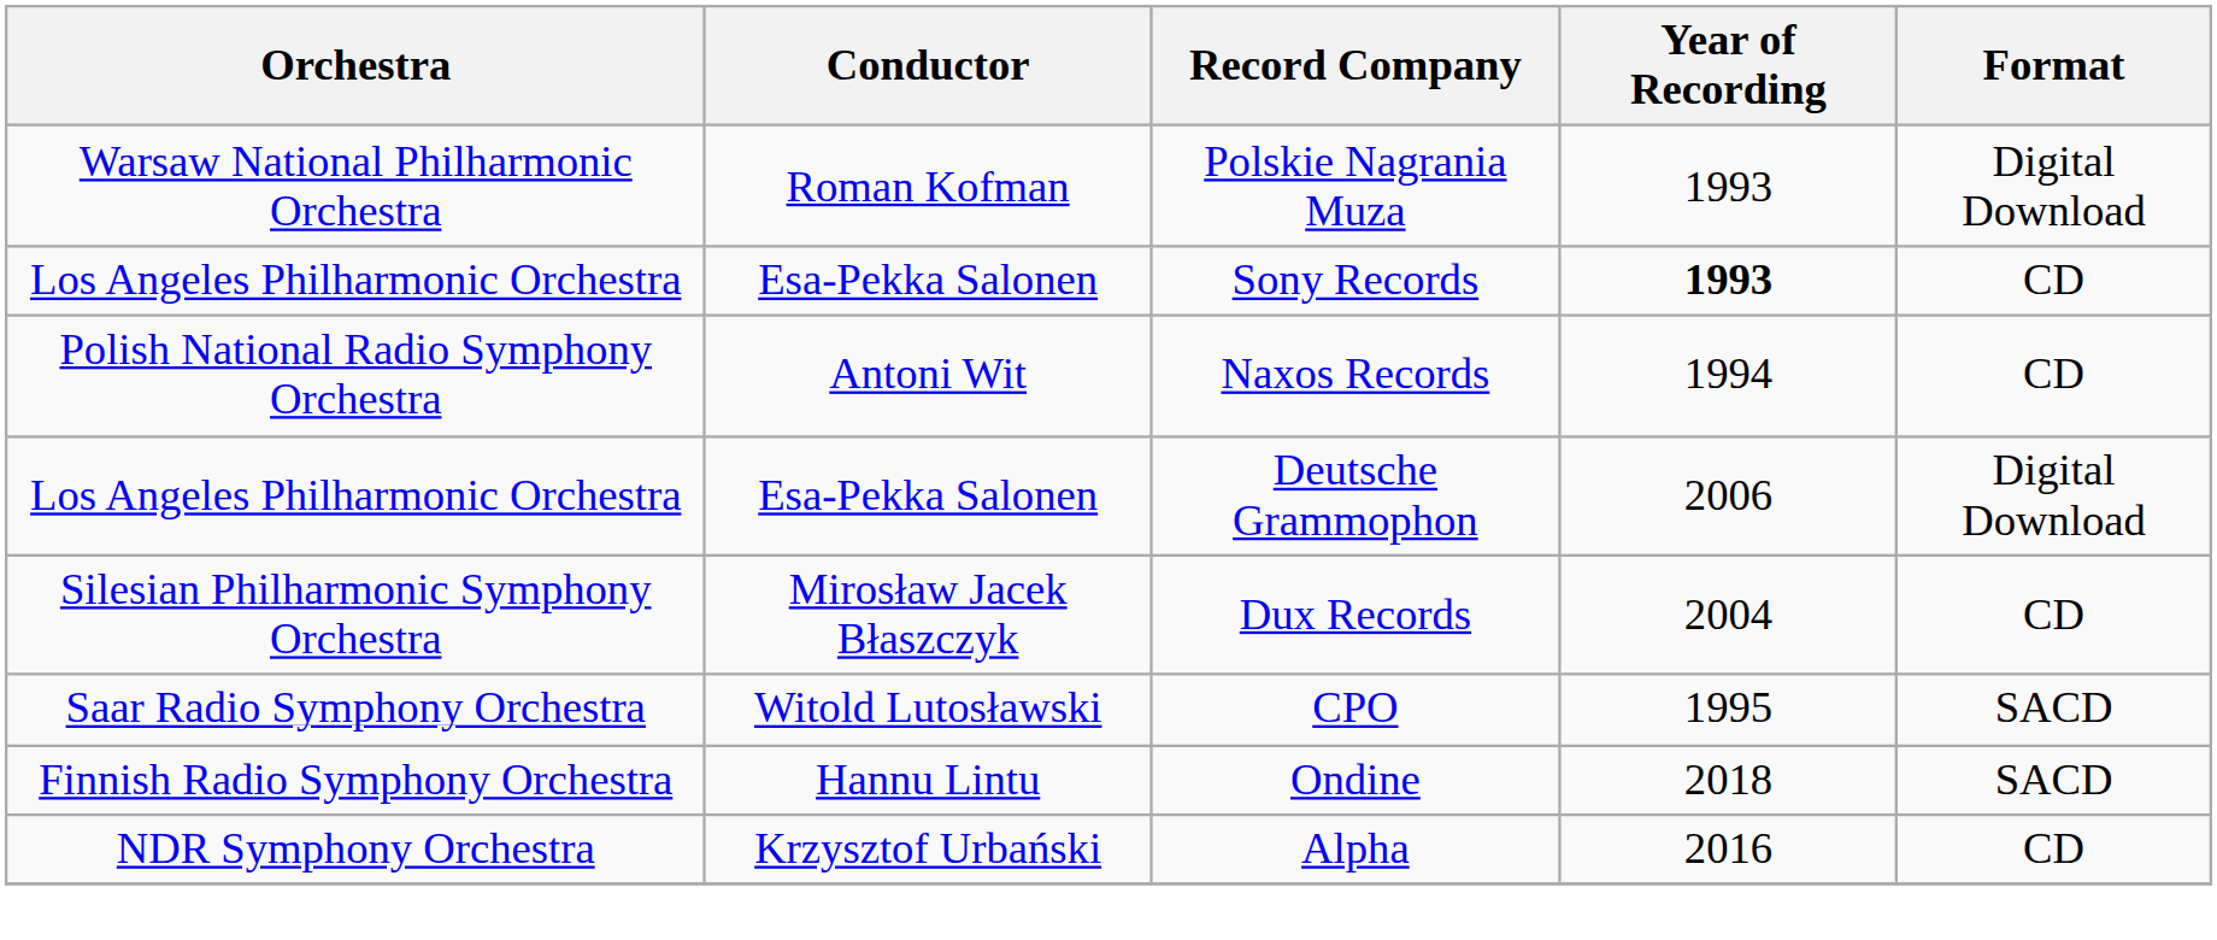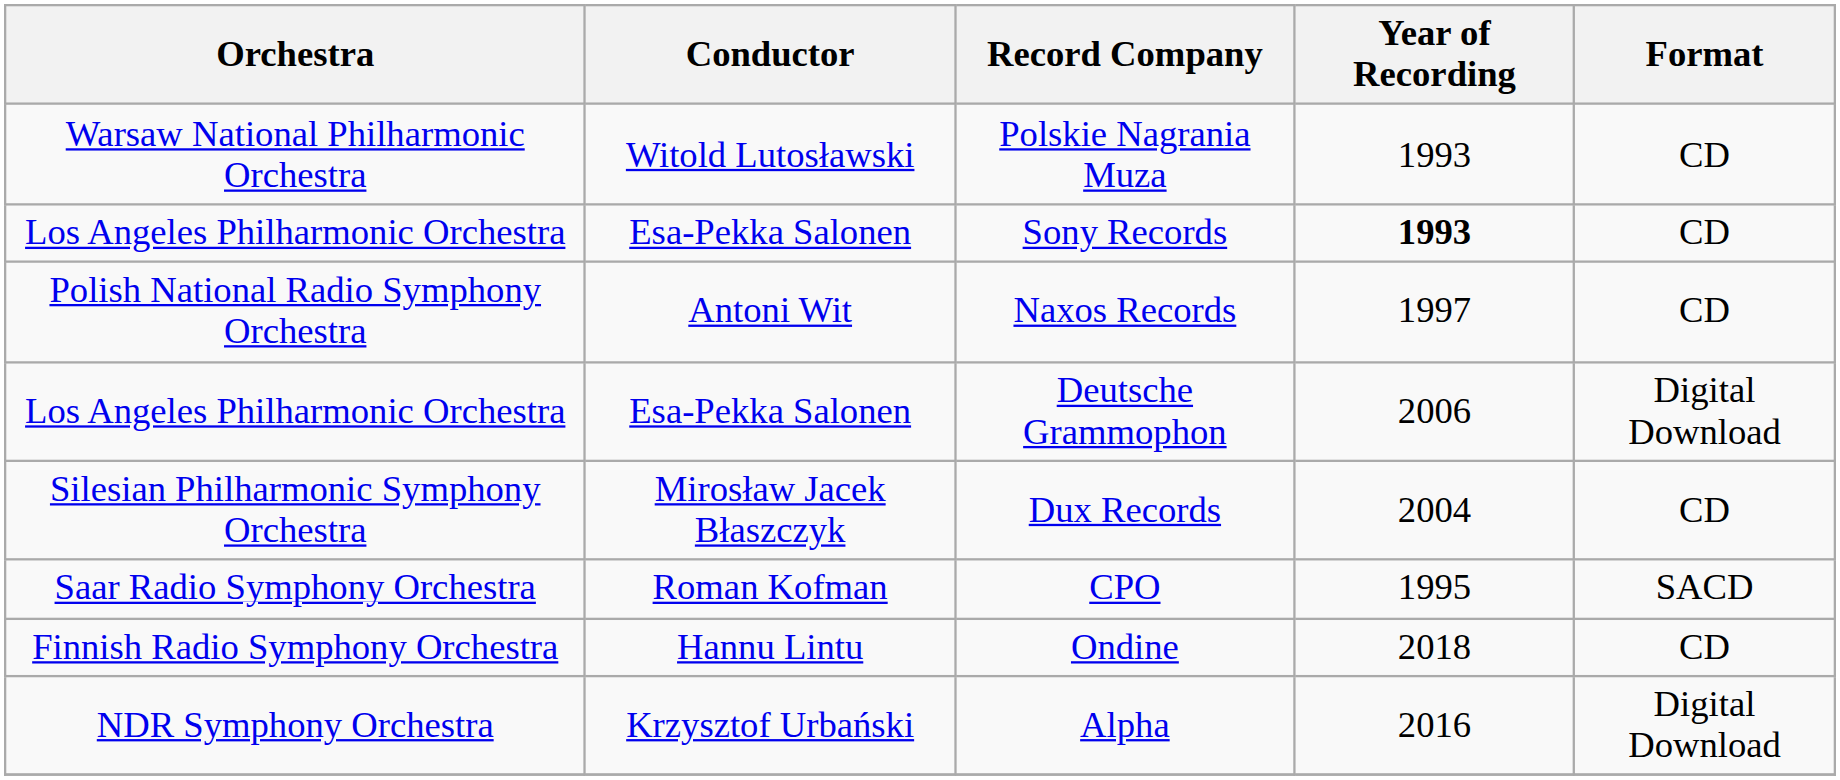Polskie Nagrania Muza | Conductor: Roman Kofman -> Witold Lutosławski
Polskie Nagrania Muza | Format: Digital Download -> CD
Naxos Records | Year of Recording: 1994 -> 1997
CPO | Conductor: Witold Lutosławski -> Roman Kofman
Ondine | Format: SACD -> CD
Alpha | Format: CD -> Digital Download
